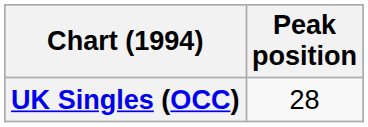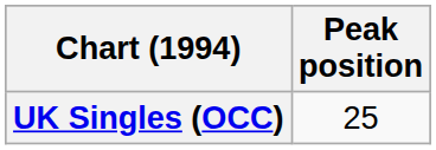UK Singles (OCC) | Peak position: 28 -> 25
